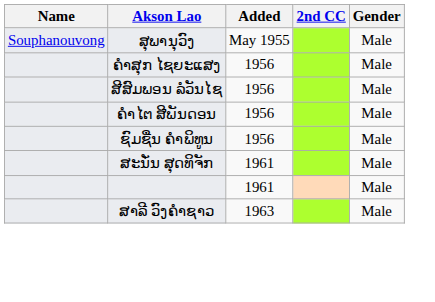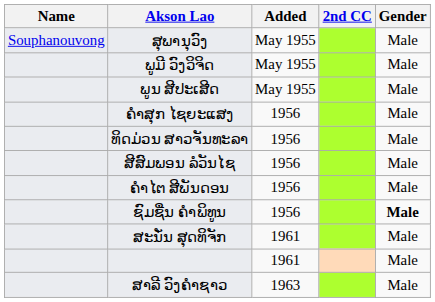+ row: ພູມີ ວົງວິຈິດ | May 1955 | Male
+ row: ພູນ ສີປະເສີດ | May 1955 | Male
+ row: ທິດມ່ວນ ສາວຈັນທະລາ | 1956 | Male
ຊົມຊື່ນ ຄຳພິທູນ | Gender: normal -> bold
